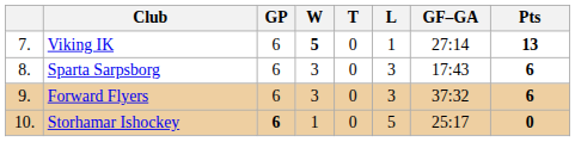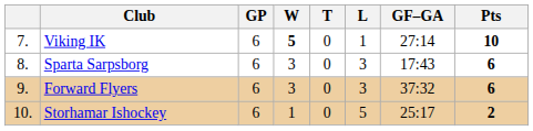Viking IK | Pts: 13 -> 10
Storhamar Ishockey | GP: bold -> normal
Storhamar Ishockey | Pts: 0 -> 2
